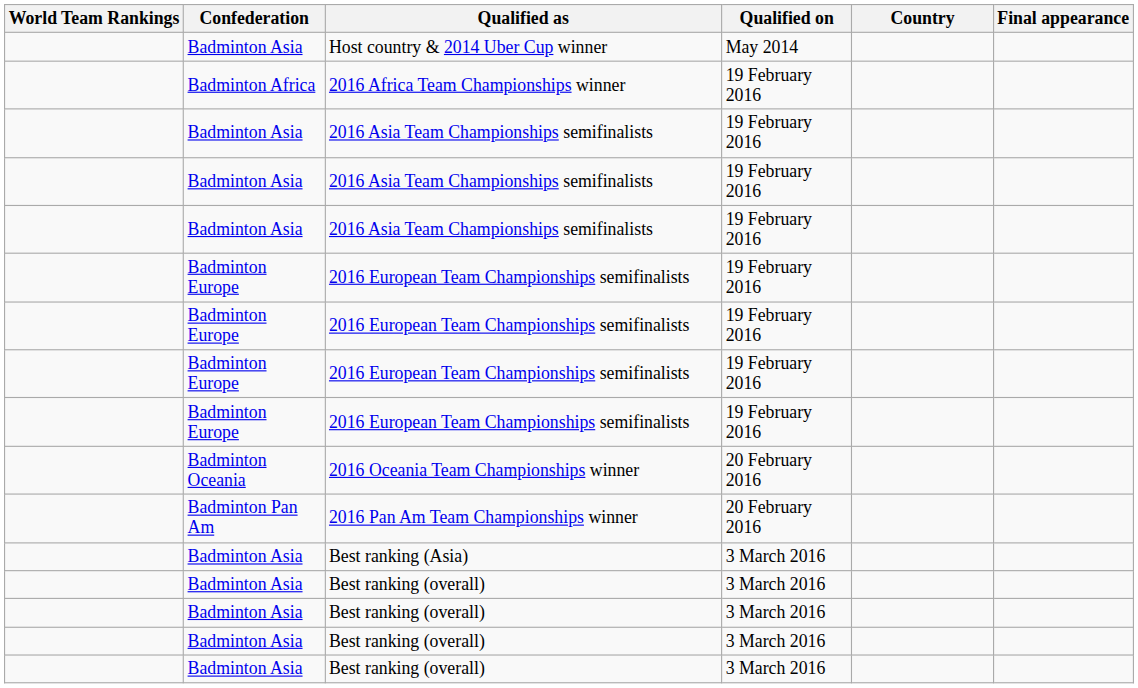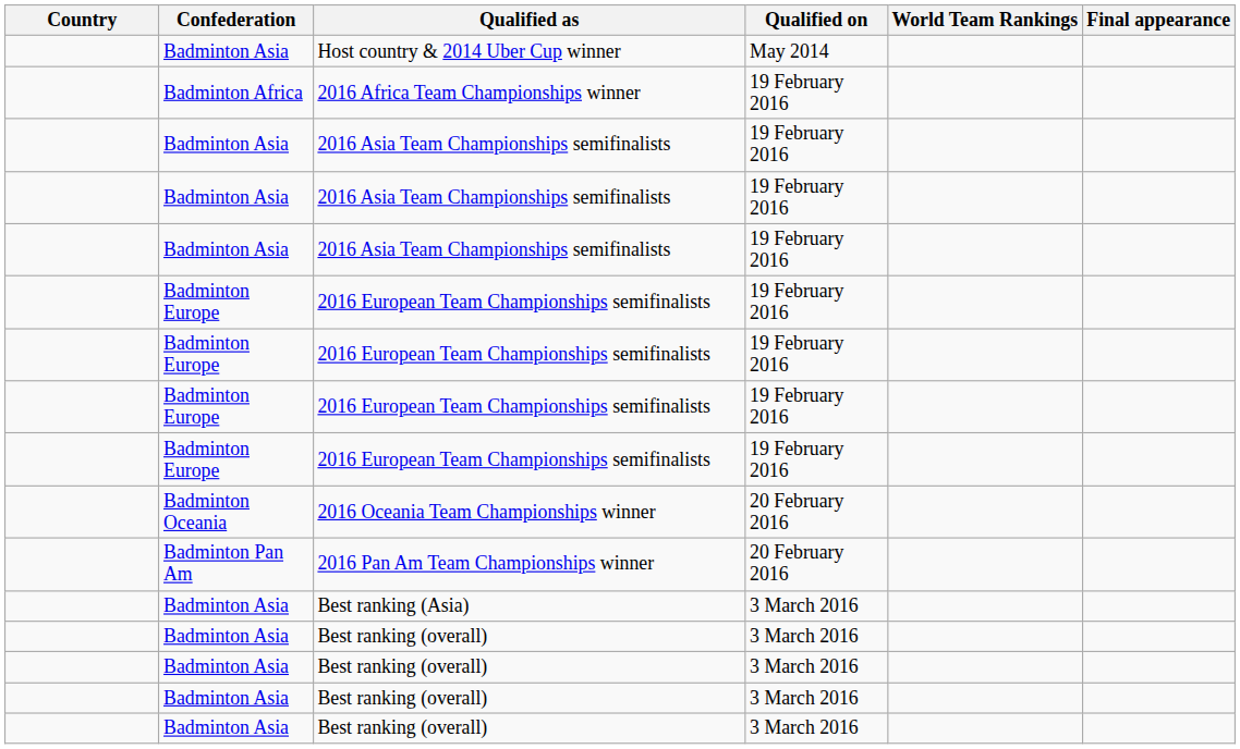columns swapped: Country <-> World Team Rankings
